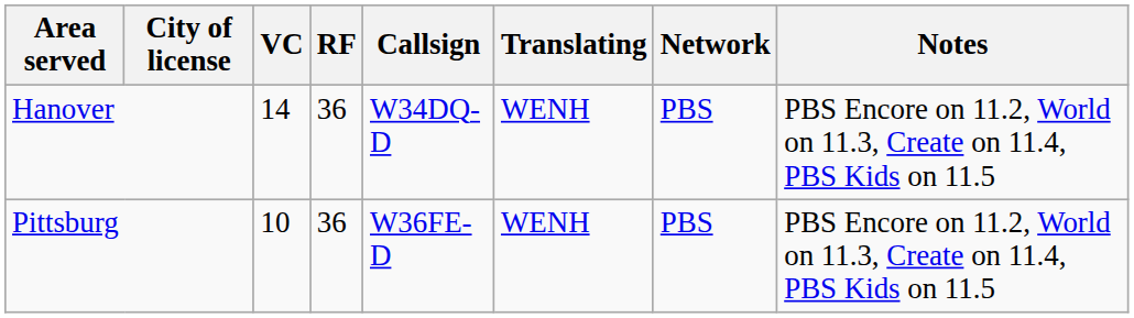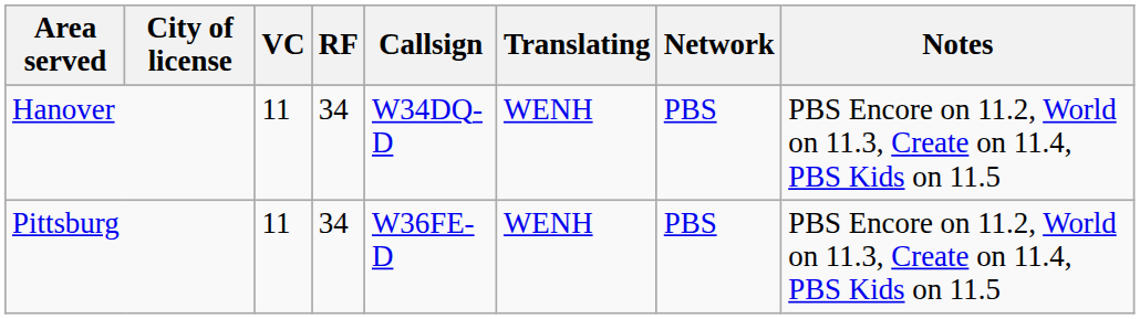Hanover | VC: 14 -> 11
Hanover | RF: 36 -> 34
Pittsburg | VC: 10 -> 11
Pittsburg | RF: 36 -> 34
